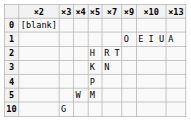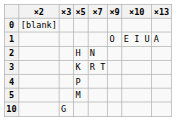- column: ×4 | W
2 | ×7: R T -> N
3 | ×7: N -> R T
